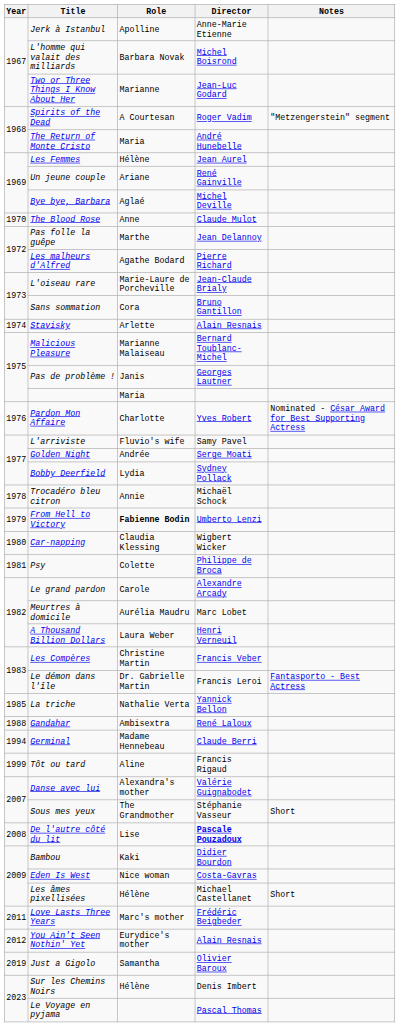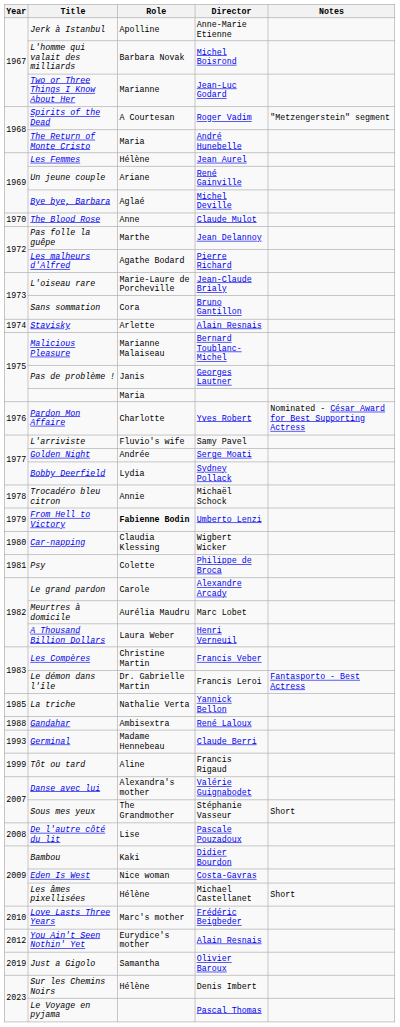Germinal | Year: 1994 -> 1993
De l'autre côté du lit | Director: bold -> normal
Love Lasts Three Years | Year: 2011 -> 2010
